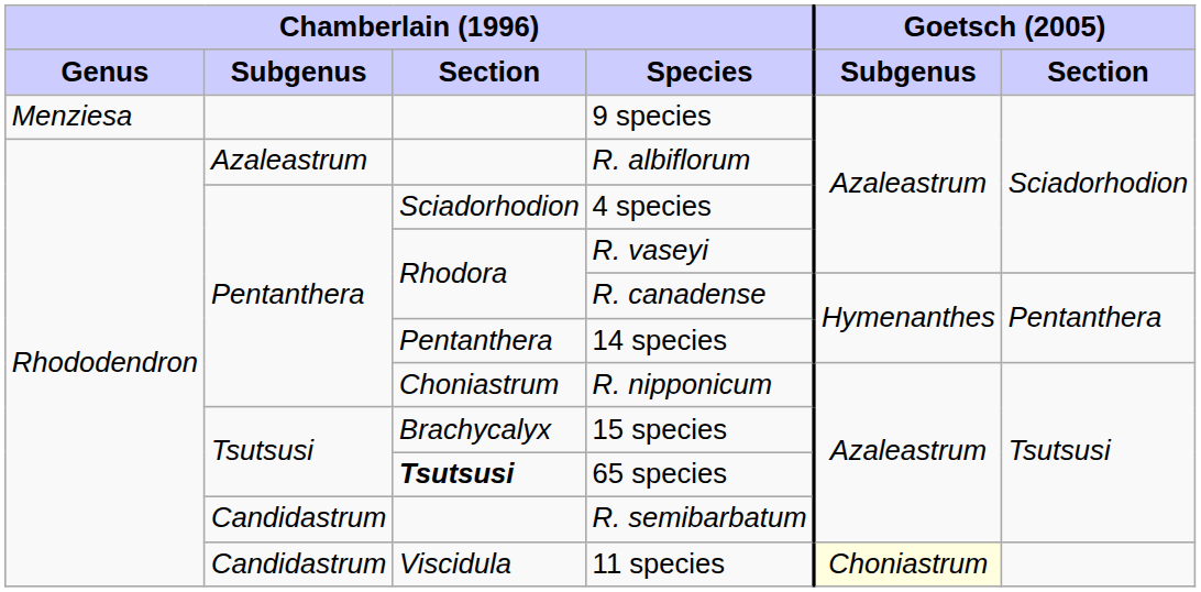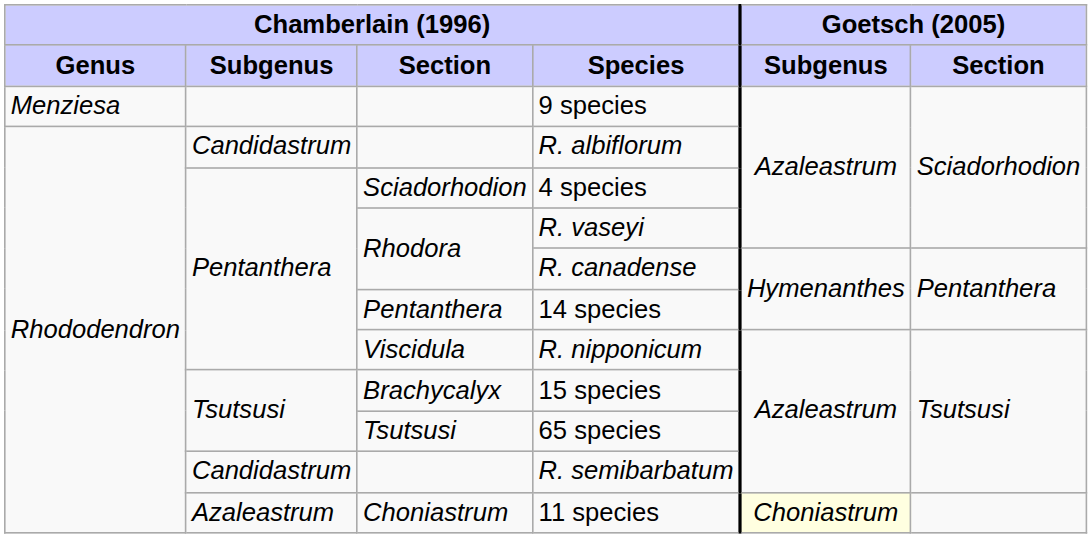R. albiflorum | Chamberlain (1996) / Subgenus: Azaleastrum -> Candidastrum
R. nipponicum | Chamberlain (1996) / Section: Choniastrum -> Viscidula
65 species | Chamberlain (1996) / Section: bold -> normal
11 species | Chamberlain (1996) / Subgenus: Candidastrum -> Azaleastrum
11 species | Chamberlain (1996) / Section: Viscidula -> Choniastrum
